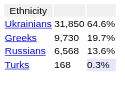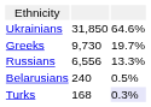Russians | column 2: 6,568 -> 6,556
Russians | column 3: 13.6% -> 13.3%
+ row: Belarusians | 240 | 0.5%
